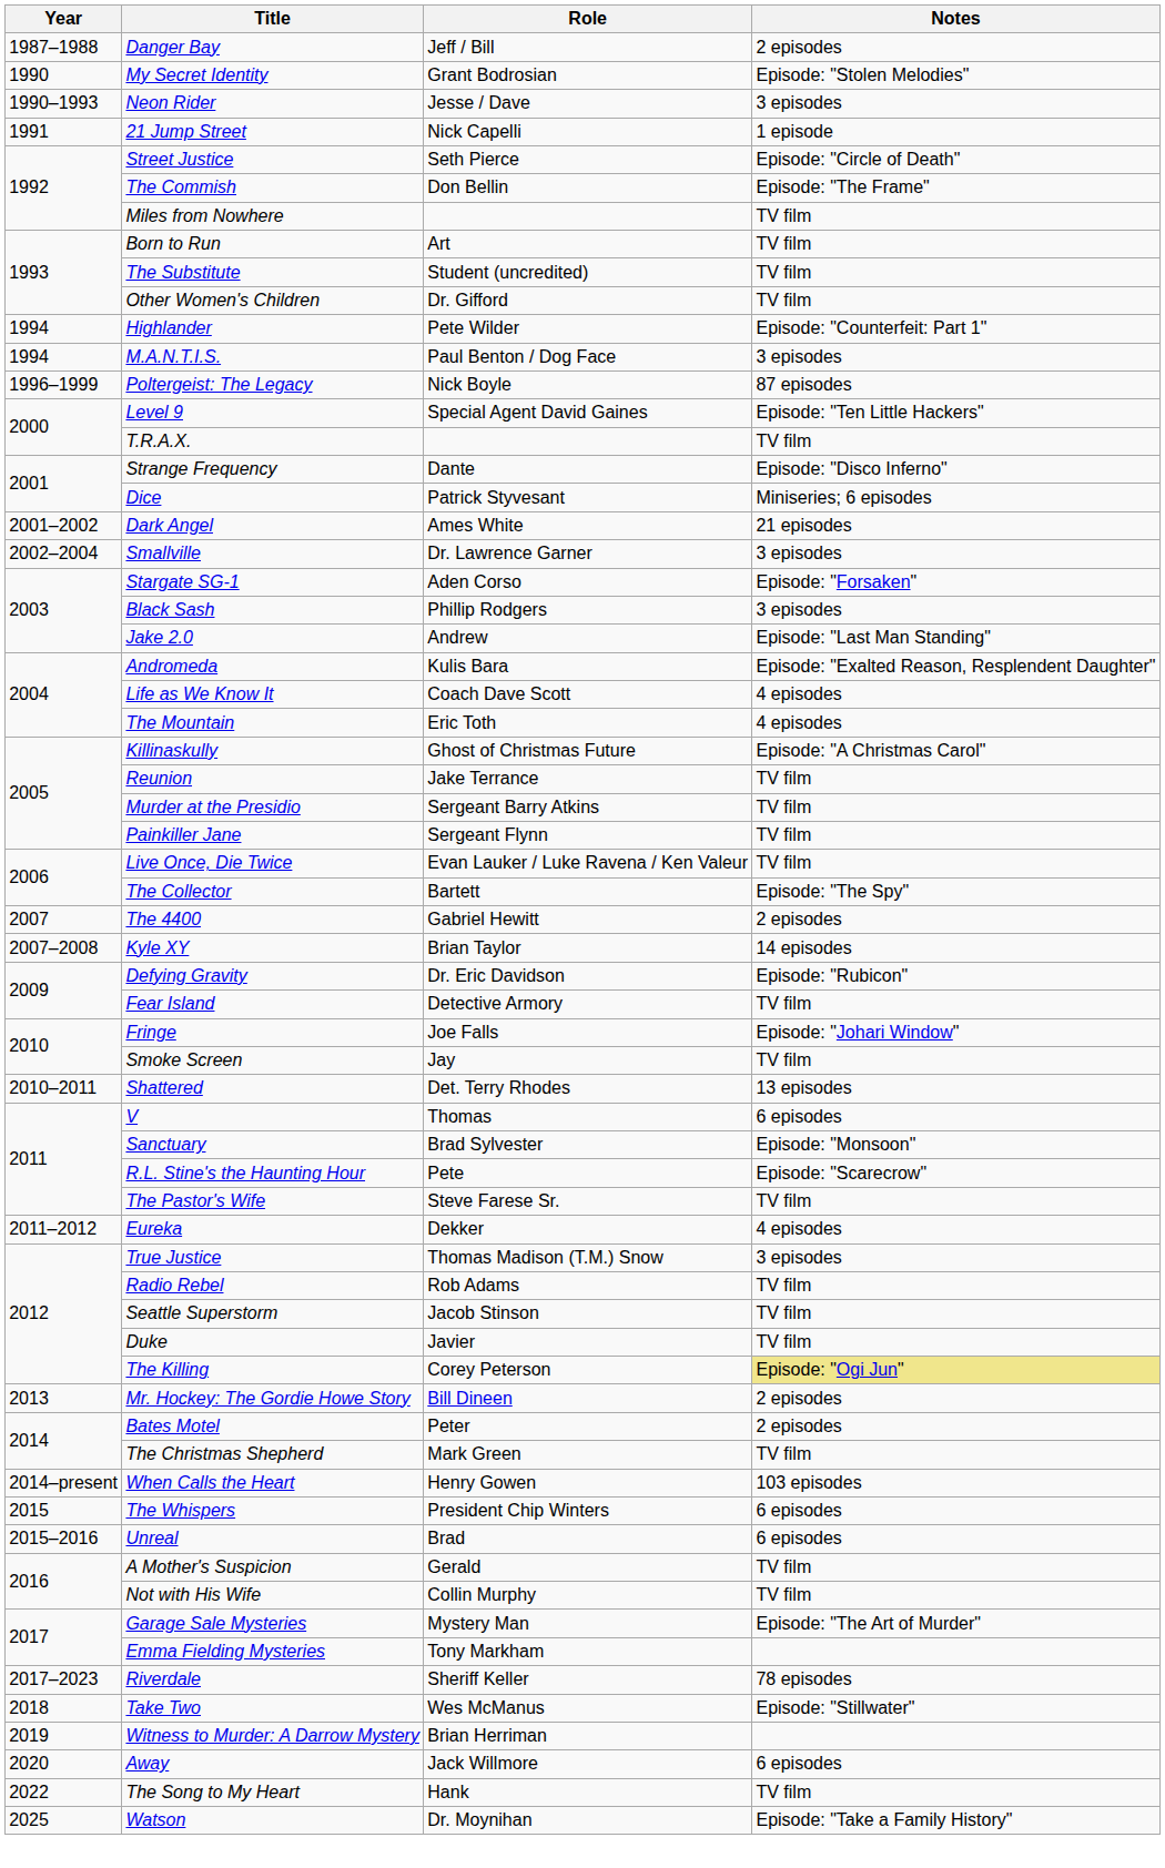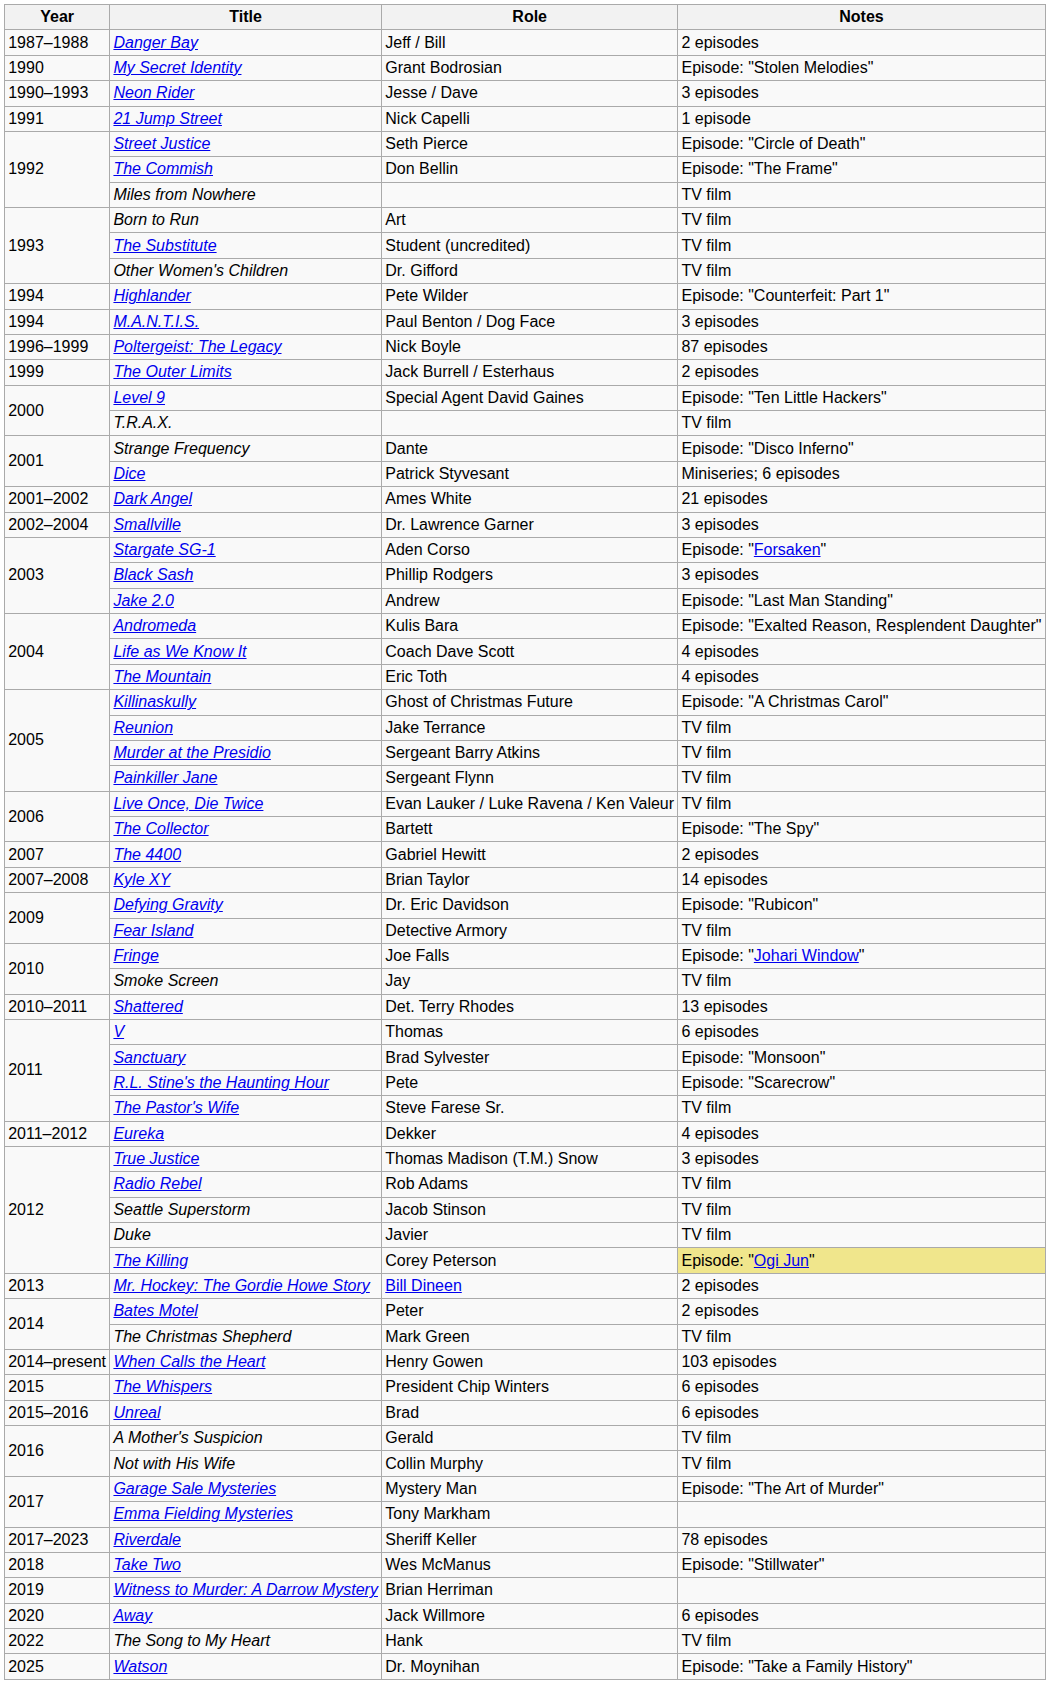+ row: 1999 | The Outer Limits | Jack Burrell / Esterhaus | 2 episodes
